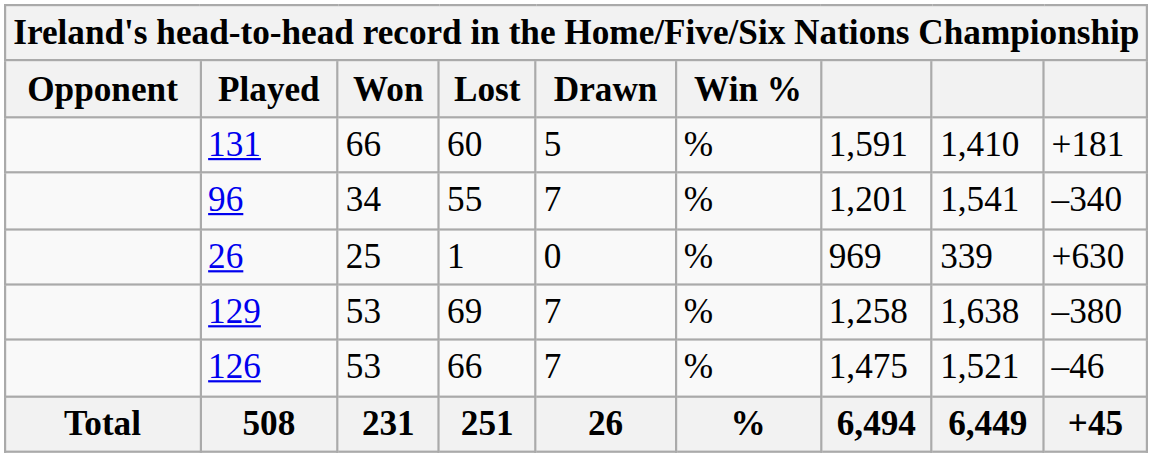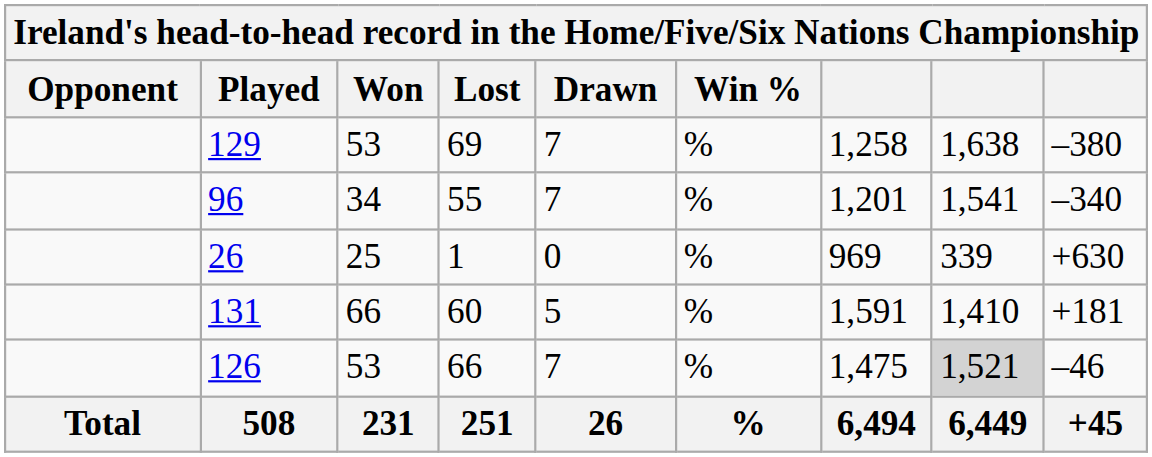rows swapped: 129 <-> 131
126 | column 8: no background -> lightgrey background
